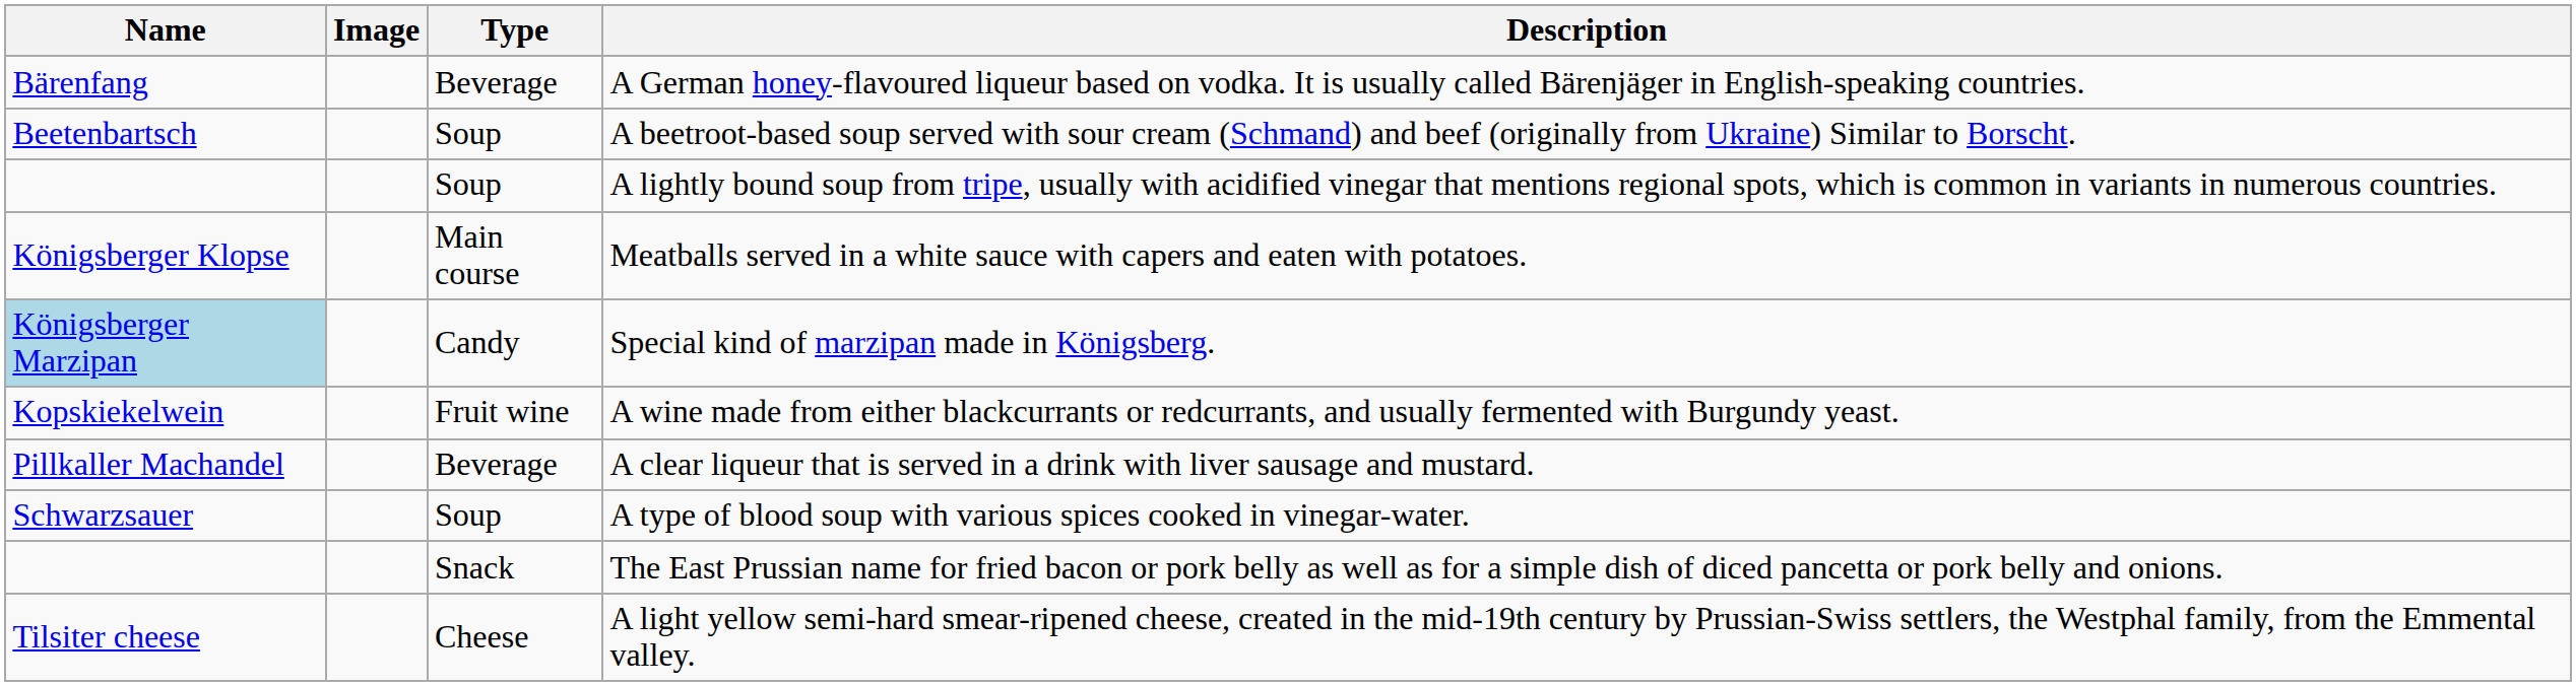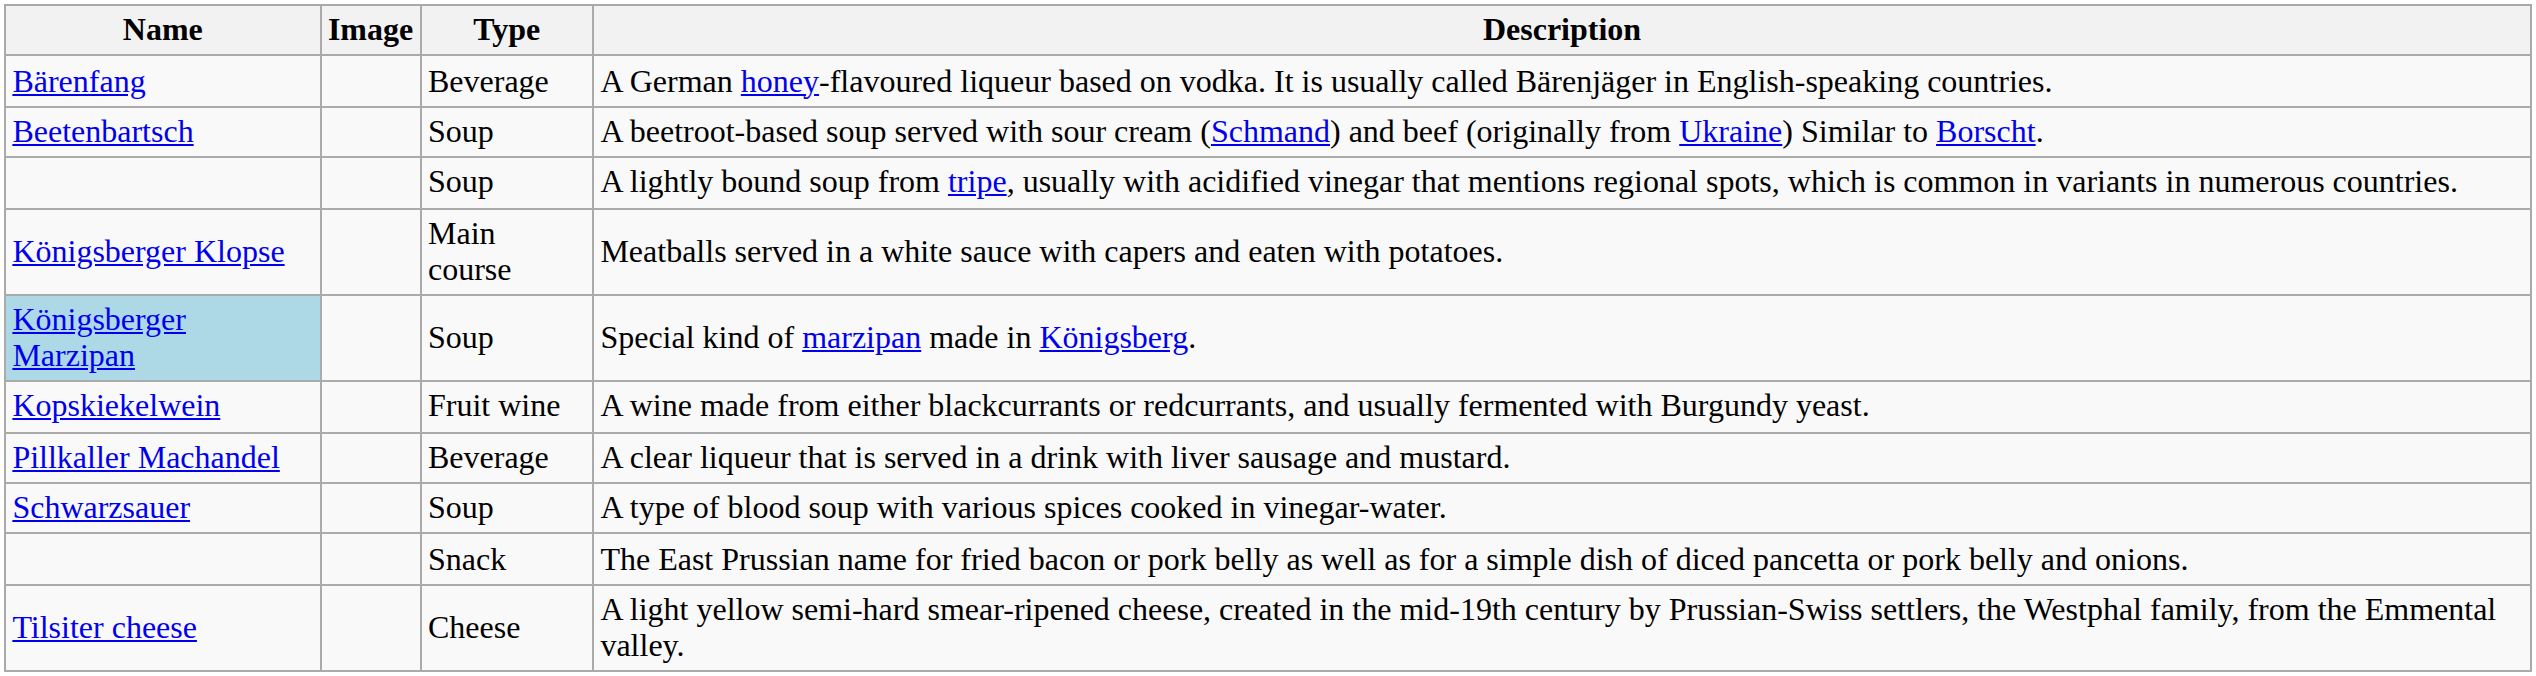Special kind of marzipan made in Königsberg. | Type: Candy -> Soup
